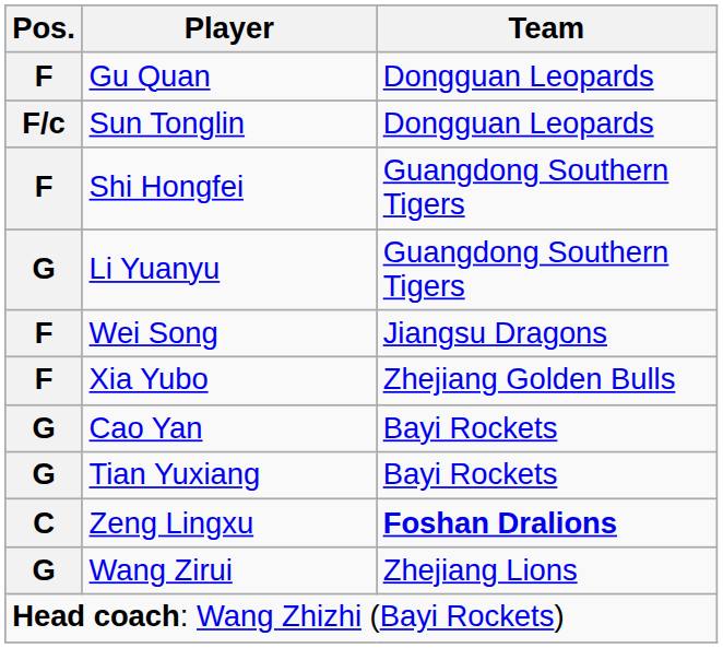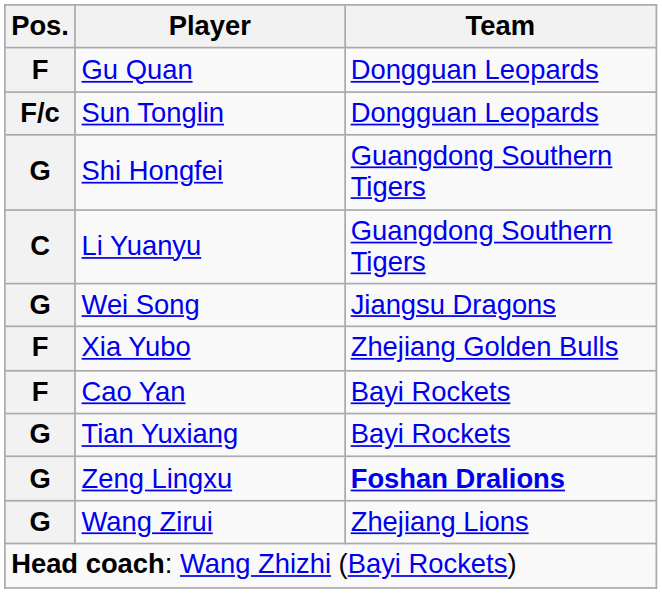Shi Hongfei | Pos.: F -> G
Li Yuanyu | Pos.: G -> C
Wei Song | Pos.: F -> G
Cao Yan | Pos.: G -> F
Zeng Lingxu | Pos.: C -> G
